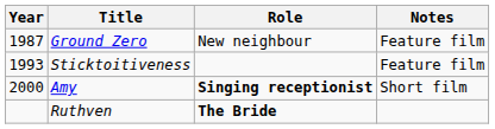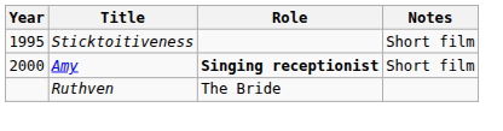- row: 1987 | Ground Zero | New neighbour | Feature film
Sticktoitiveness | Year: 1993 -> 1995
Sticktoitiveness | Notes: Feature film -> Short film
Ruthven | Role: bold -> normal
